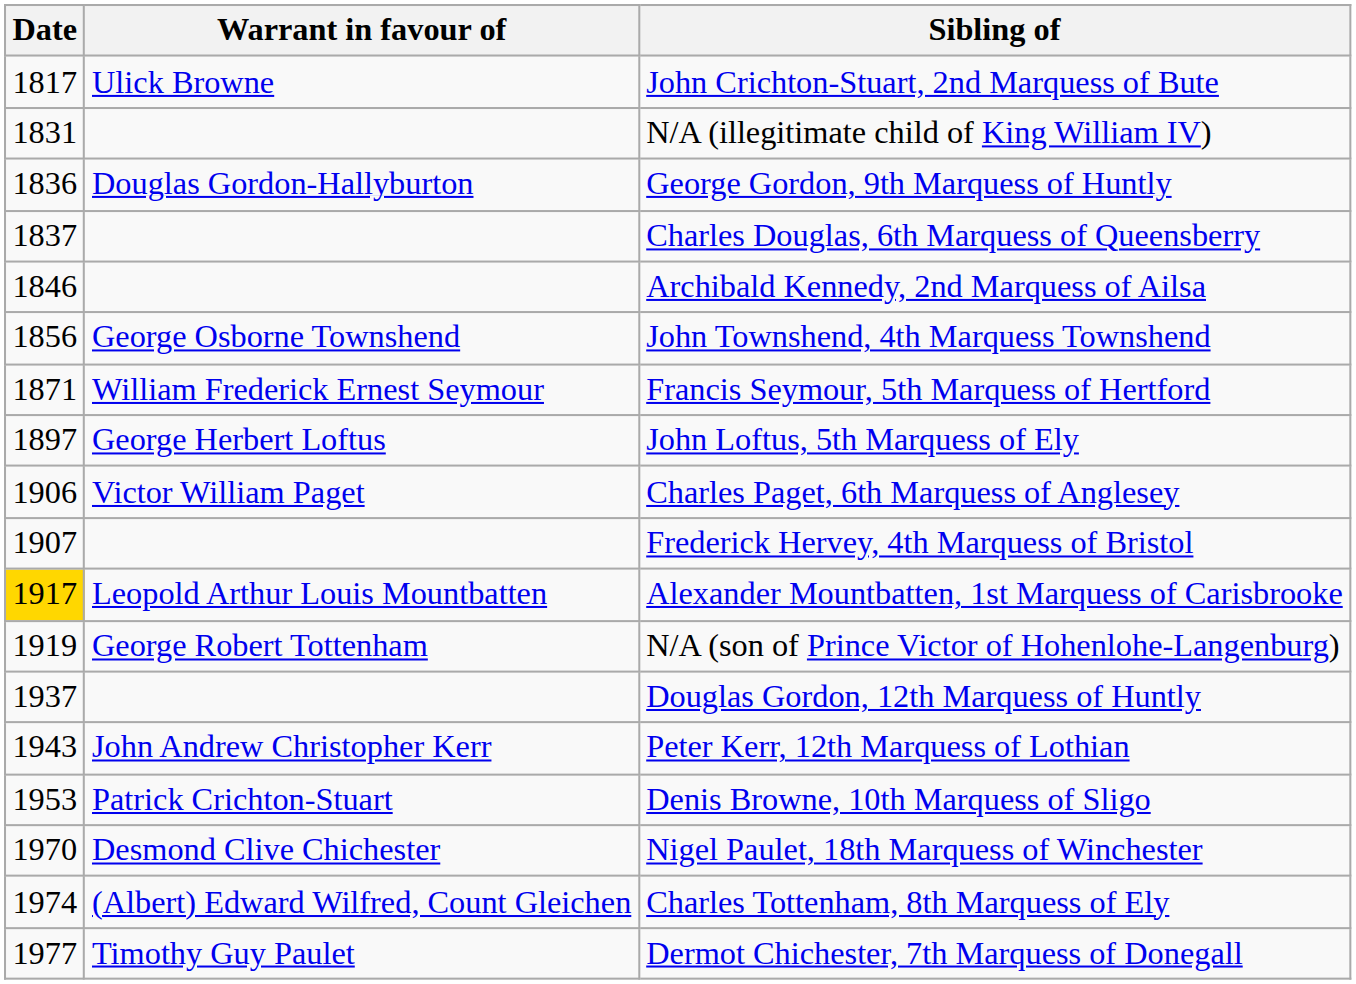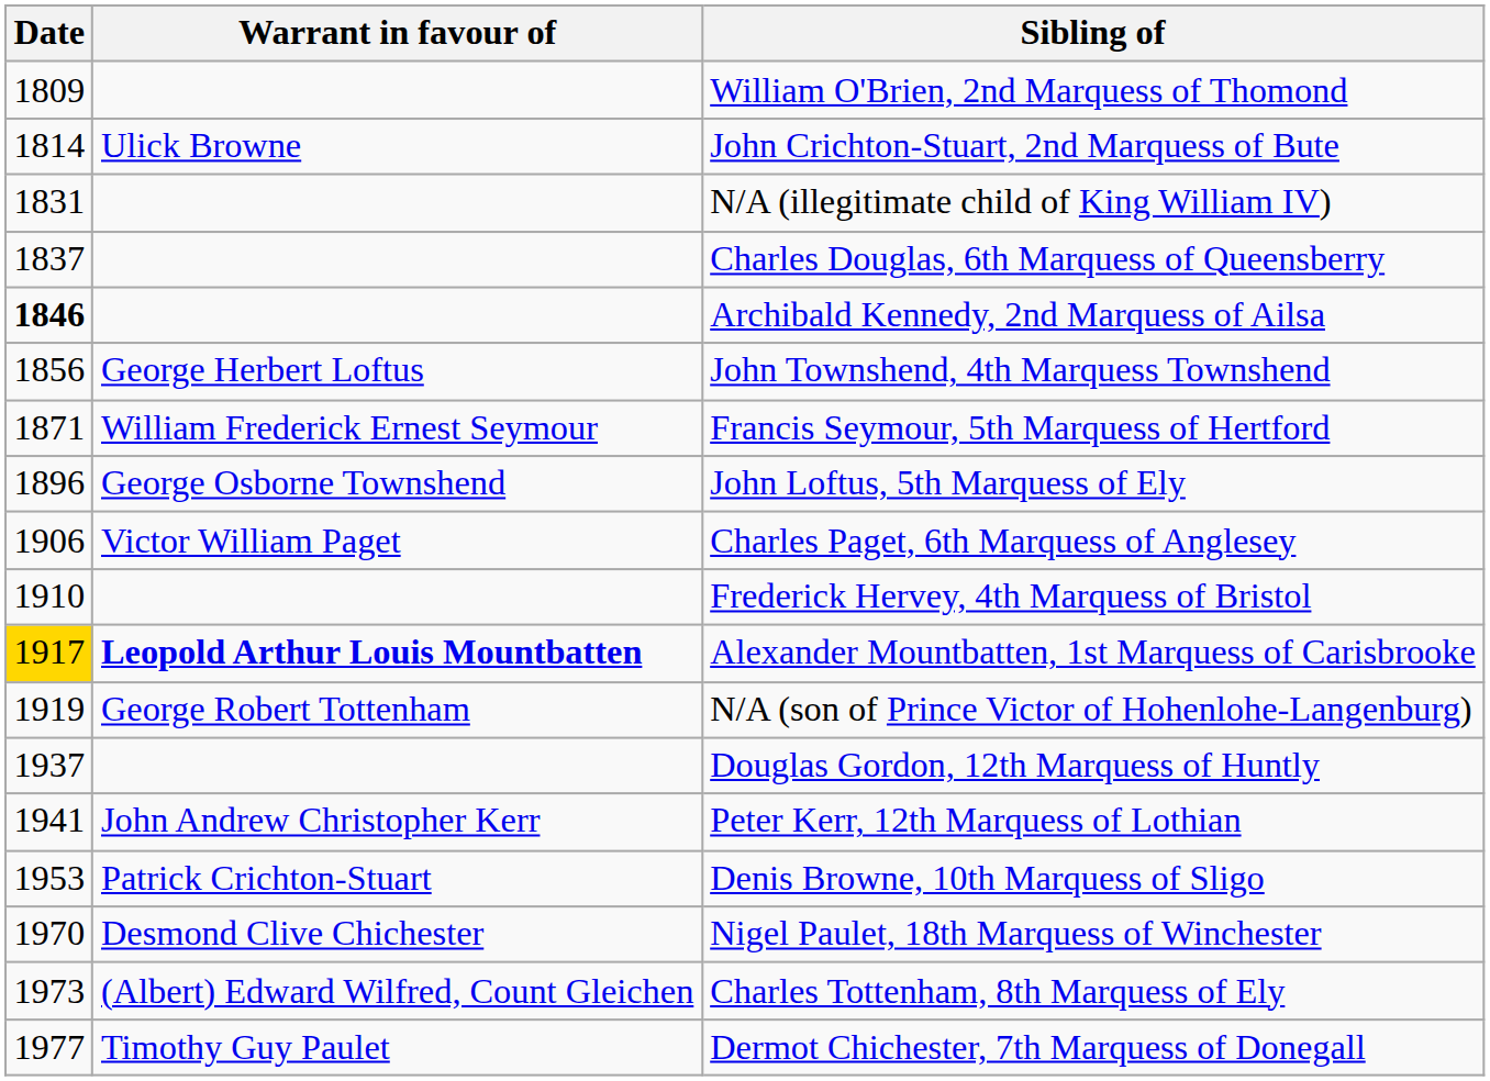+ row: 1809 | William O'Brien, 2nd Marquess of Thomond
John Crichton-Stuart, 2nd Marquess of Bute | Date: 1817 -> 1814
- row: 1836 | Douglas Gordon-Hallyburton | George Gordon, 9th Marquess of Huntly
Archibald Kennedy, 2nd Marquess of Ailsa | Date: normal -> bold
John Townshend, 4th Marquess Townshend | Warrant in favour of: George Osborne Townshend -> George Herbert Loftus
John Loftus, 5th Marquess of Ely | Date: 1897 -> 1896
John Loftus, 5th Marquess of Ely | Warrant in favour of: George Herbert Loftus -> George Osborne Townshend
Frederick Hervey, 4th Marquess of Bristol | Date: 1907 -> 1910
Alexander Mountbatten, 1st Marquess of Carisbrooke | Warrant in favour of: normal -> bold
Peter Kerr, 12th Marquess of Lothian | Date: 1943 -> 1941
Charles Tottenham, 8th Marquess of Ely | Date: 1974 -> 1973
